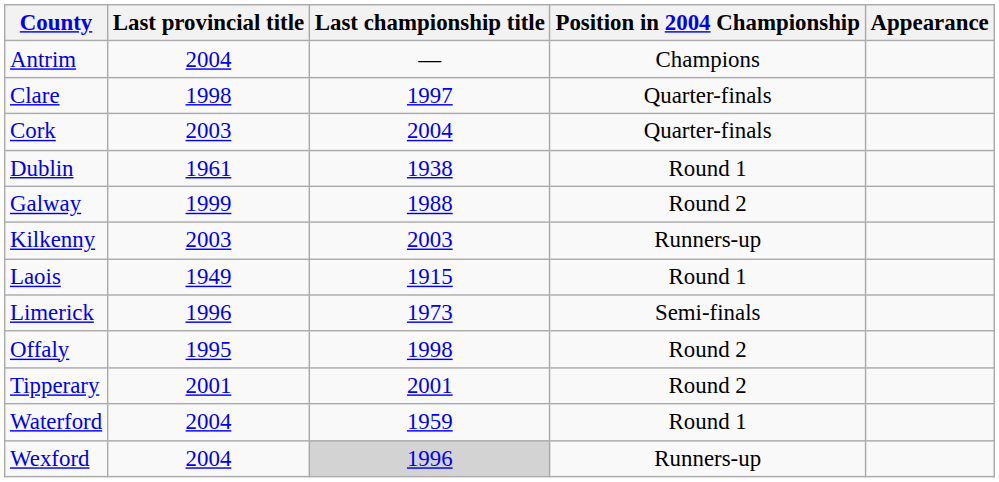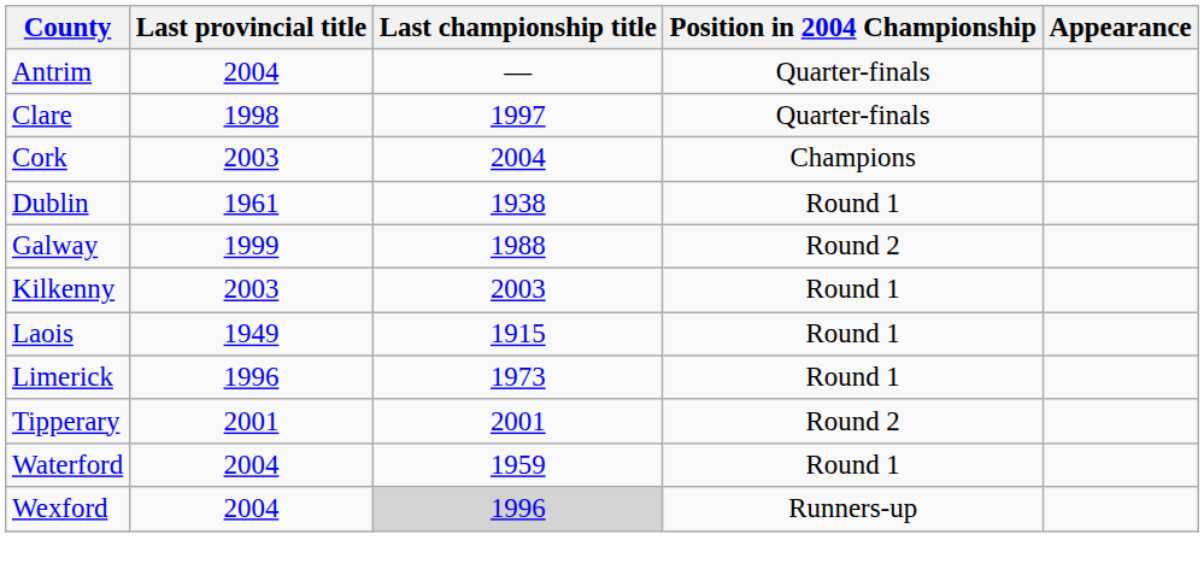Antrim | Position in 2004 Championship: Champions -> Quarter-finals
Cork | Position in 2004 Championship: Quarter-finals -> Champions
Kilkenny | Position in 2004 Championship: Runners-up -> Round 1
Limerick | Position in 2004 Championship: Semi-finals -> Round 1
- row: Offaly | 1995 | 1998 | Round 2
